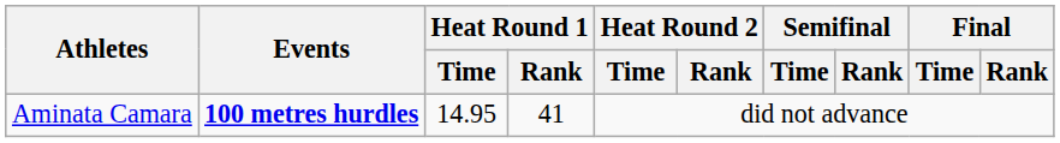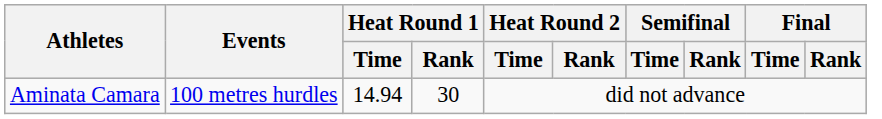Aminata Camara | Events: bold -> normal
Aminata Camara | Heat Round 1 / Time: 14.95 -> 14.94
Aminata Camara | Heat Round 1 / Rank: 41 -> 30
